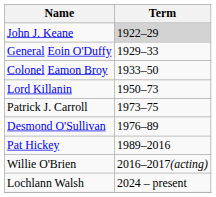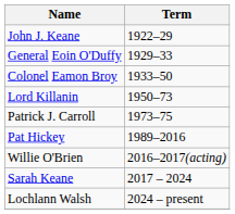John J. Keane | Term: lightgrey background -> no background
- row: Desmond O'Sullivan | 1976–89
+ row: Sarah Keane | 2017 – 2024
